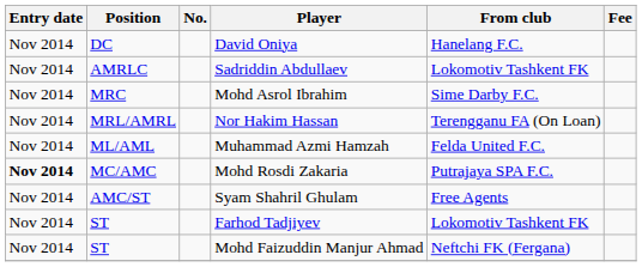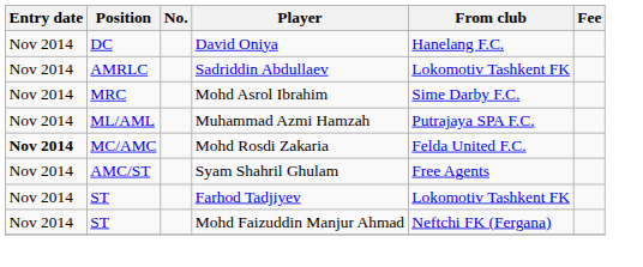- row: Nov 2014 | MRL/AMRL | Nor Hakim Hassan | Terengganu FA (On Loan)
Muhammad Azmi Hamzah | From club: Felda United F.C. -> Putrajaya SPA F.C.
Mohd Rosdi Zakaria | From club: Putrajaya SPA F.C. -> Felda United F.C.
